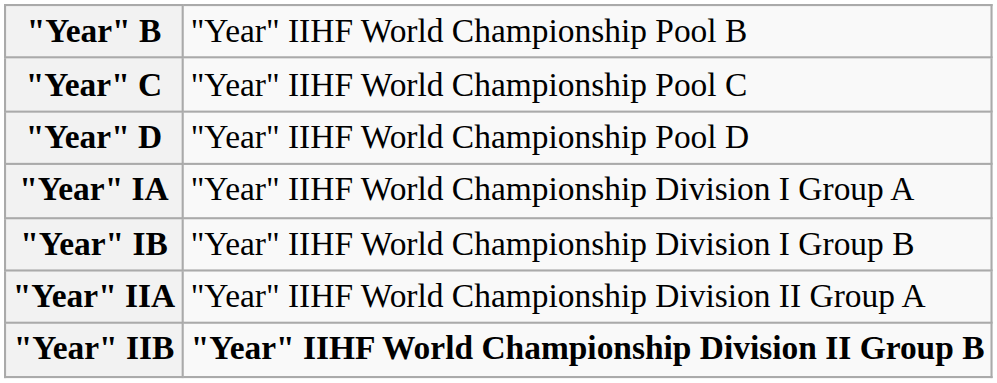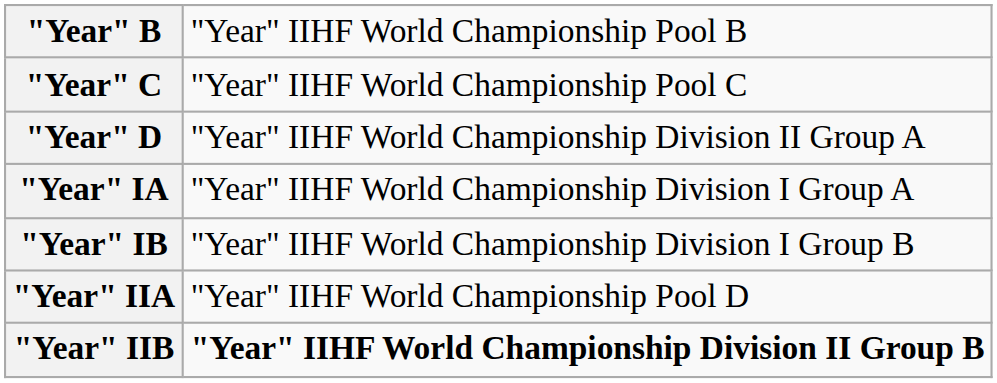"Year" D | column 2: "Year" IIHF World Championship Pool D -> "Year" IIHF World Championship Division II Group A
"Year" IIA | column 2: "Year" IIHF World Championship Division II Group A -> "Year" IIHF World Championship Pool D
